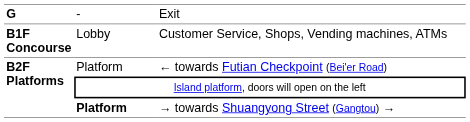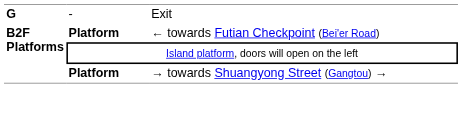- row: B1F Concourse | Lobby | Customer Service, Shops, Vending machines, ATMs
← towards Futian Checkpoint (Bei'er Road) | column 2: normal -> bold
